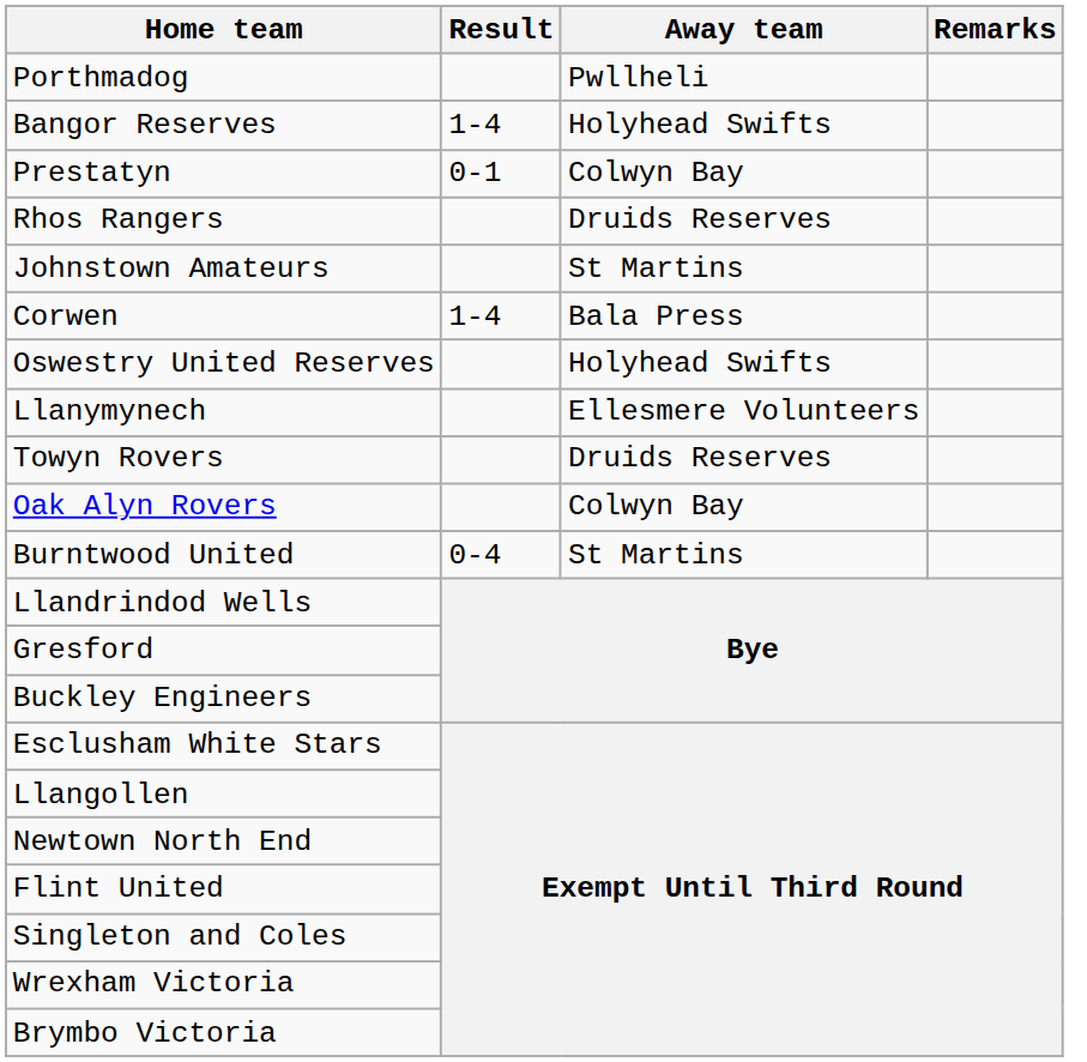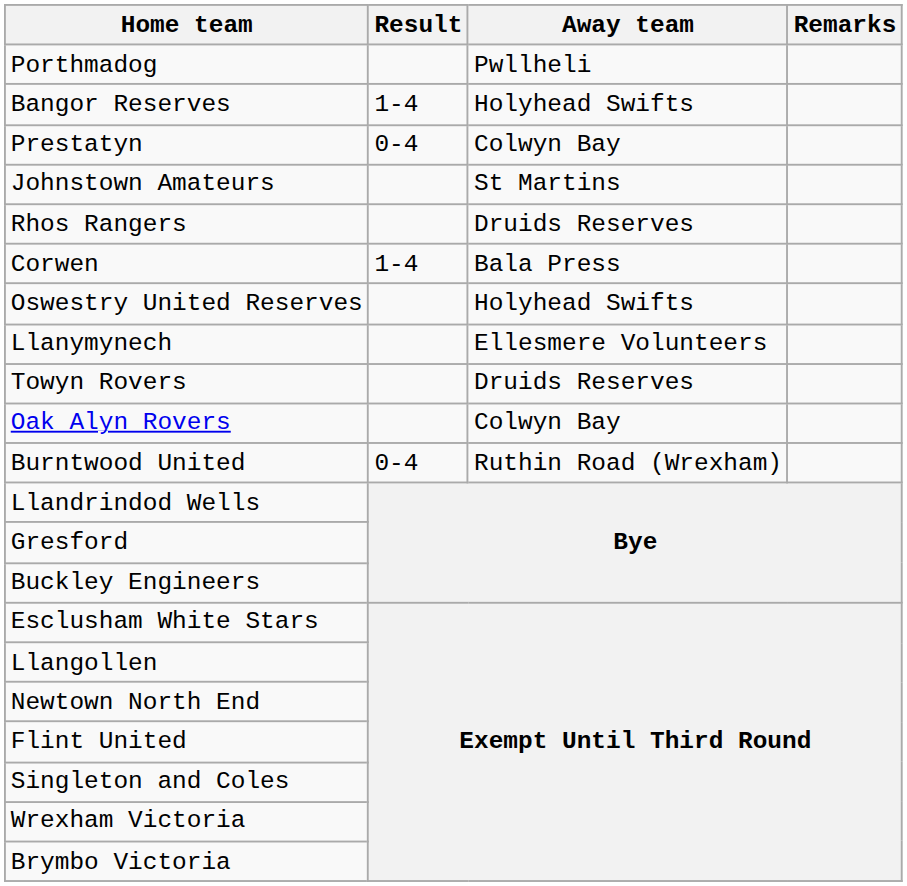Prestatyn | Result: 0-1 -> 0-4
rows swapped: Johnstown Amateurs <-> Rhos Rangers
Burntwood United | Away team: St Martins -> Ruthin Road (Wrexham)
